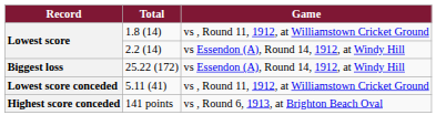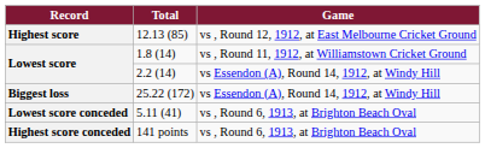+ row: Highest score | 12.13 (85) | vs , Round 12, 1912, at East Melbourne Cricket Ground
5.11 (41) | Game: vs , Round 11, 1912, at Williamstown Cricket Ground -> vs , Round 6, 1913, at Brighton Beach Oval
